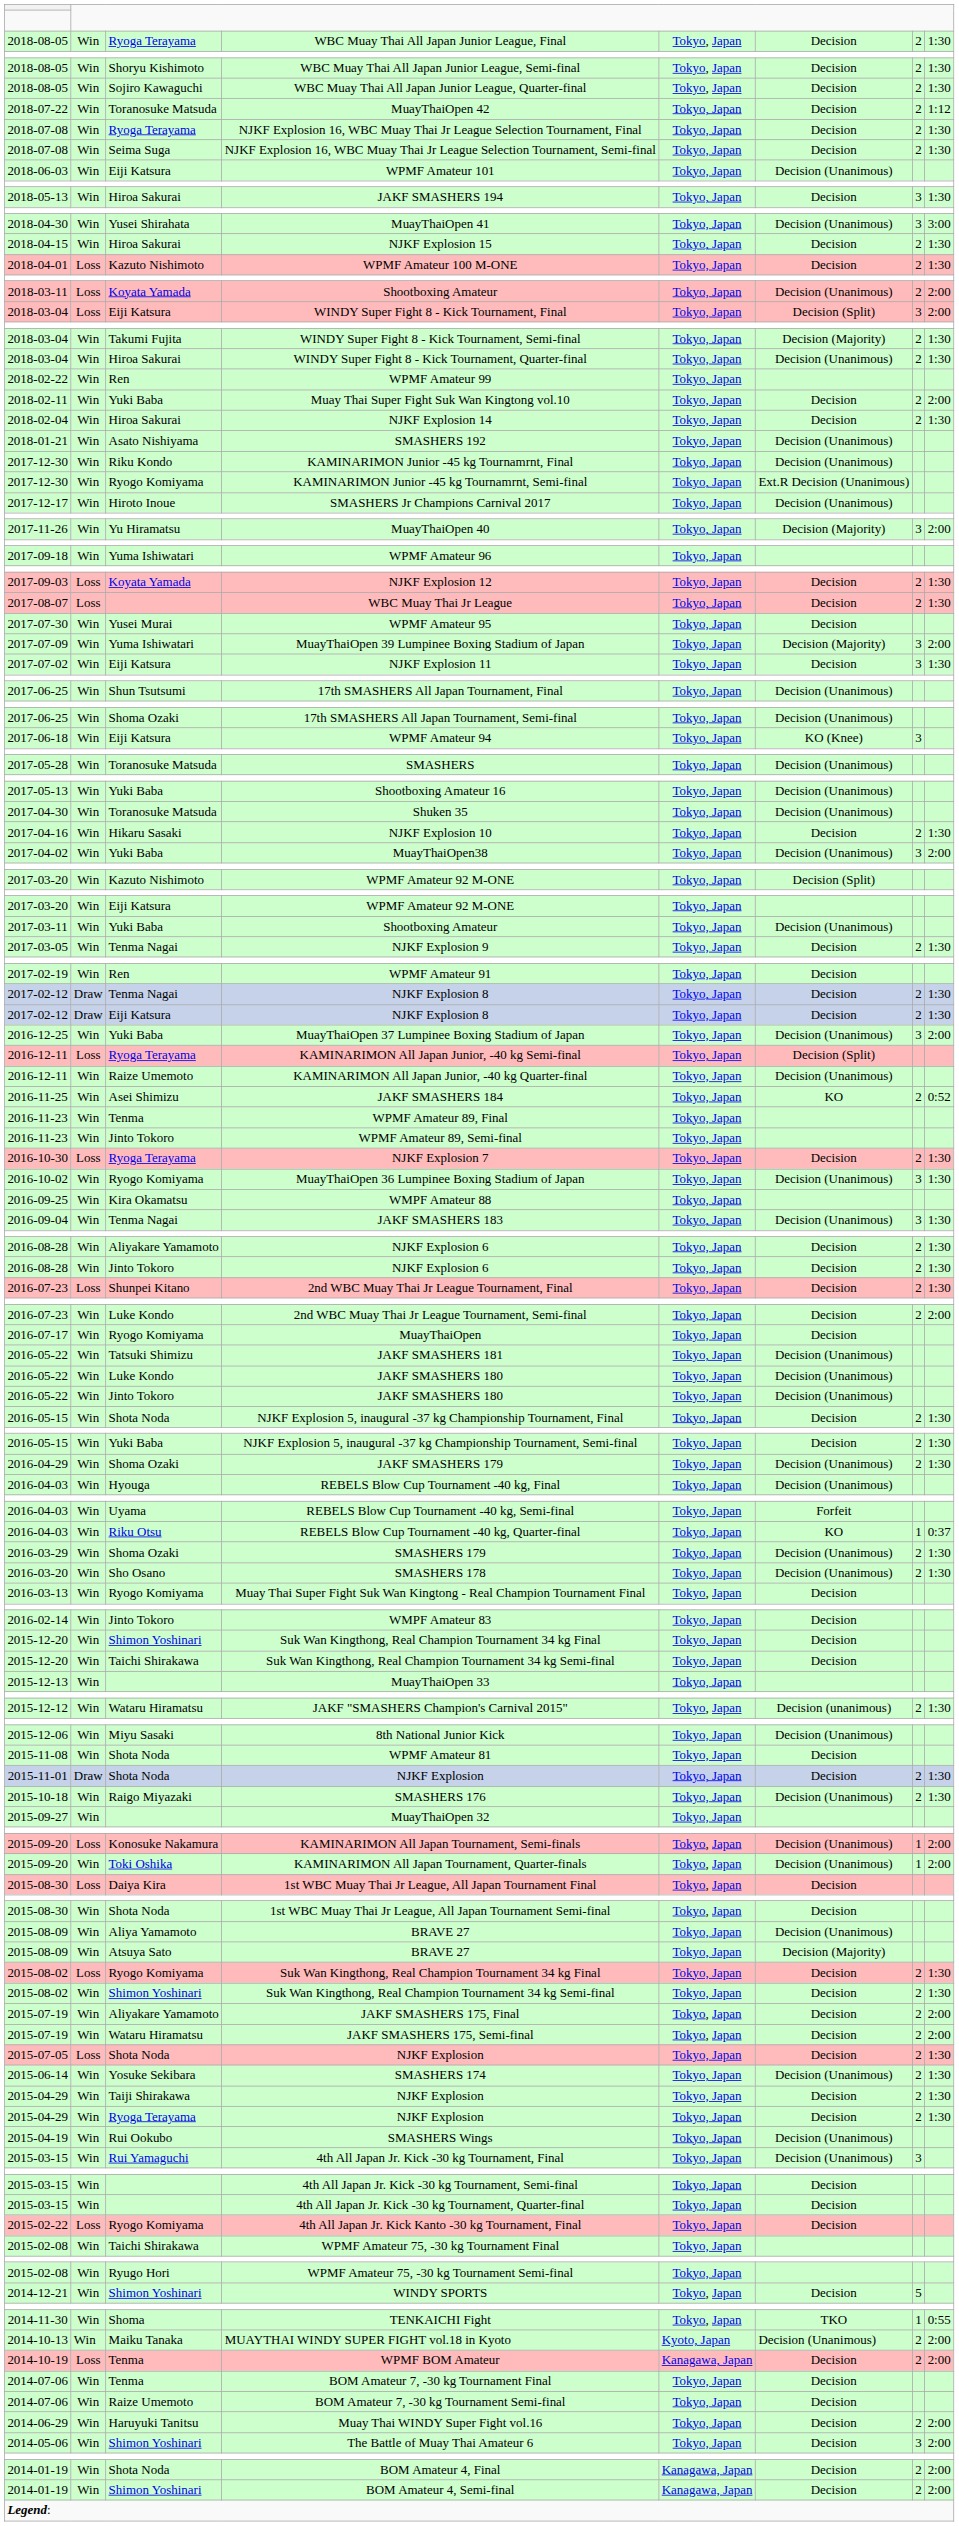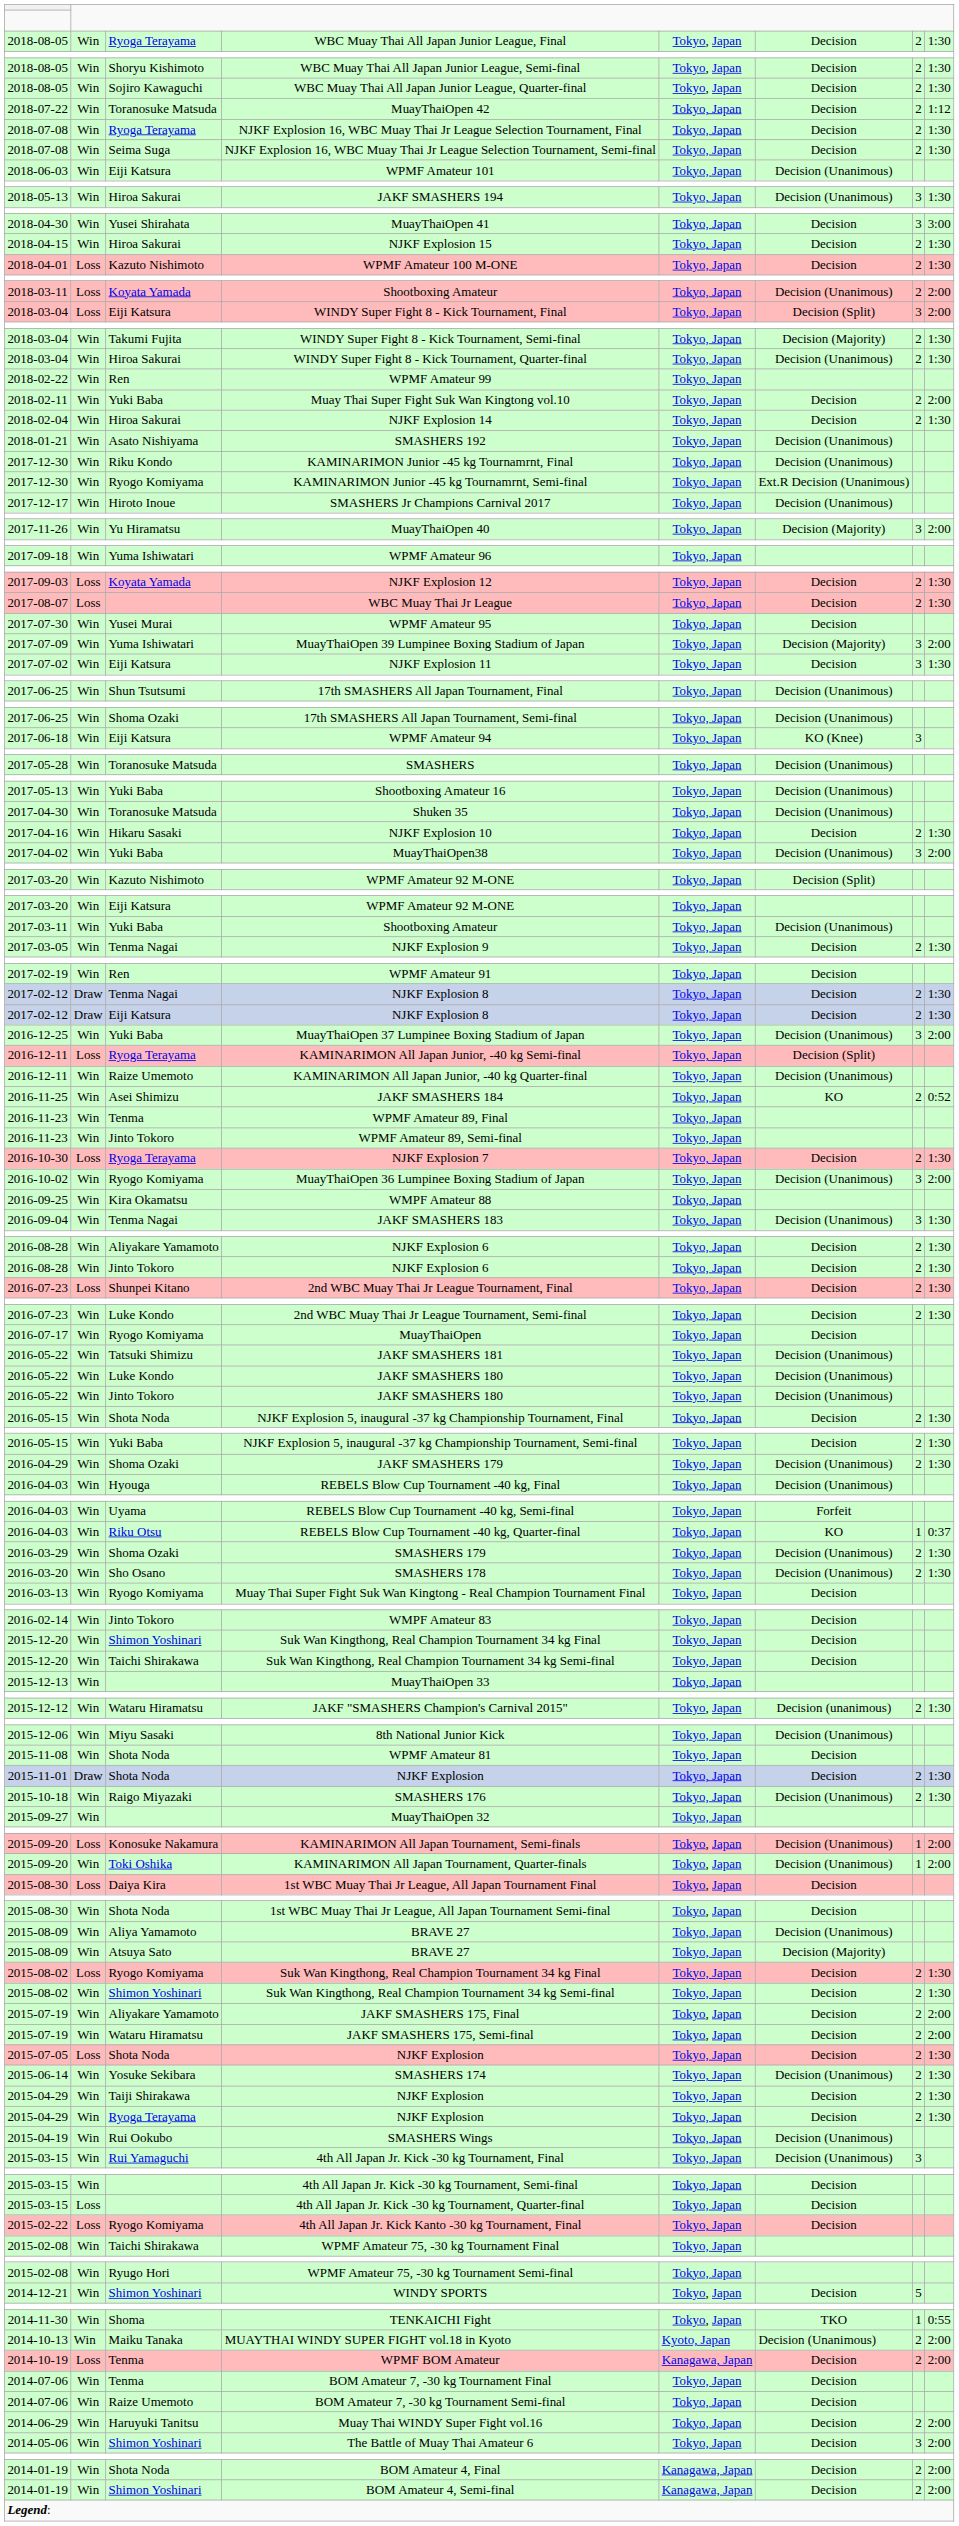JAKF SMASHERS 194 | column 6: Decision -> Decision (Unanimous)
MuayThaiOpen 41 | column 6: Decision (Unanimous) -> Decision
MuayThaiOpen 36 Lumpinee Boxing Stadium of Japan | column 8: 1:30 -> 2:00
2nd WBC Muay Thai Jr League Tournament, Semi-final | column 8: 2:00 -> 1:30
4th All Japan Jr. Kick -30 kg Tournament, Quarter-final | column 2: Win -> Loss
